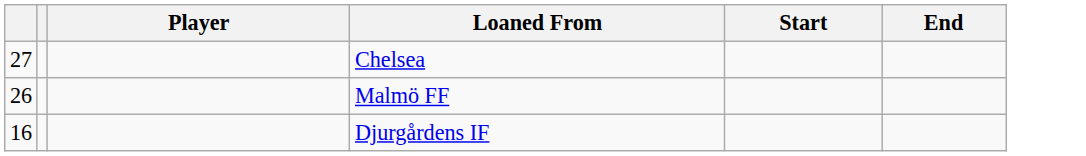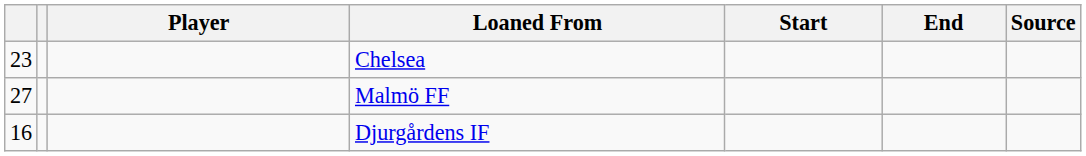+ column: Source
Chelsea | column 1: 27 -> 23
Malmö FF | column 1: 26 -> 27
